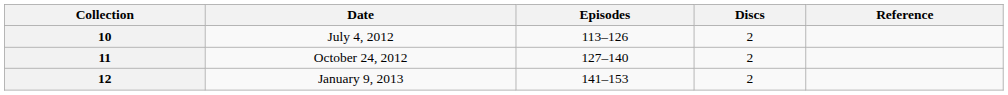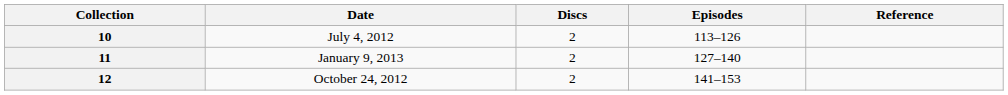columns swapped: Discs <-> Episodes
11 | Date: October 24, 2012 -> January 9, 2013
12 | Date: January 9, 2013 -> October 24, 2012
